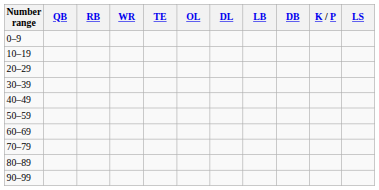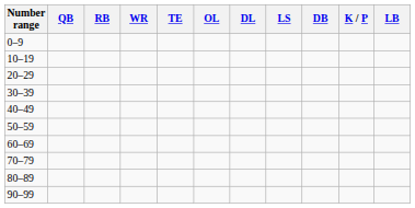columns swapped: LB <-> LS
